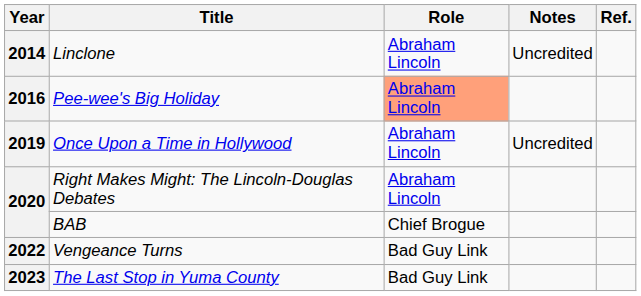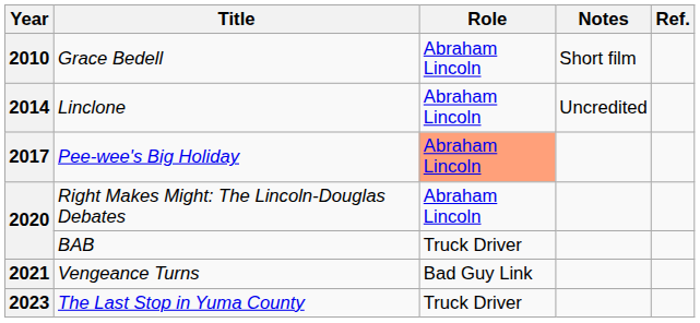+ row: 2010 | Grace Bedell | Abraham Lincoln | Short film
Pee-wee's Big Holiday | Year: 2016 -> 2017
- row: 2019 | Once Upon a Time in Hollywood | Abraham Lincoln | Uncredited
BAB | Role: Chief Brogue -> Truck Driver
Vengeance Turns | Year: 2022 -> 2021
The Last Stop in Yuma County | Role: Bad Guy Link -> Truck Driver
